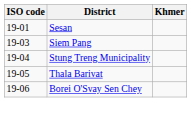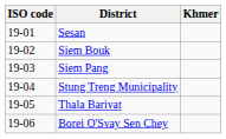+ row: 19-02 | Siem Bouk
